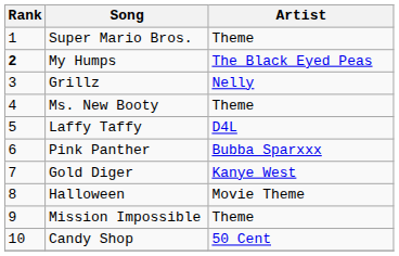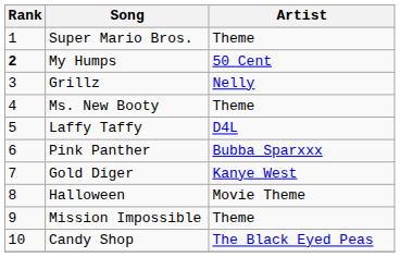My Humps | Artist: The Black Eyed Peas -> 50 Cent
Candy Shop | Artist: 50 Cent -> The Black Eyed Peas
